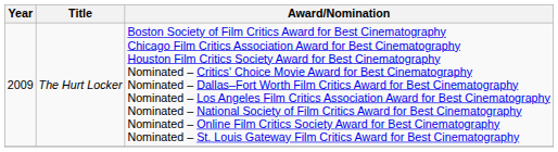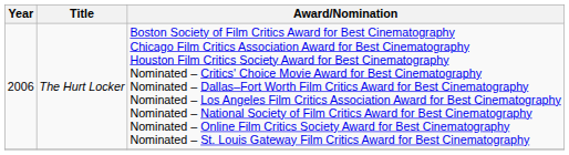The Hurt Locker | Year: 2009 -> 2006
